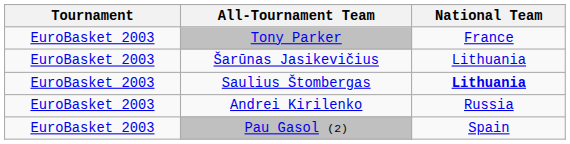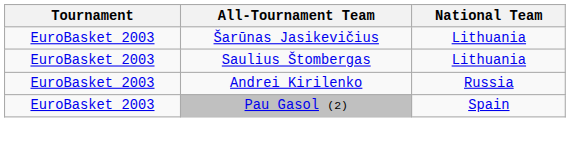- row: EuroBasket 2003 | Tony Parker | France
Saulius Štombergas | National Team: bold -> normal
